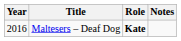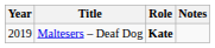Maltesers – Deaf Dog | Year: 2016 -> 2019
